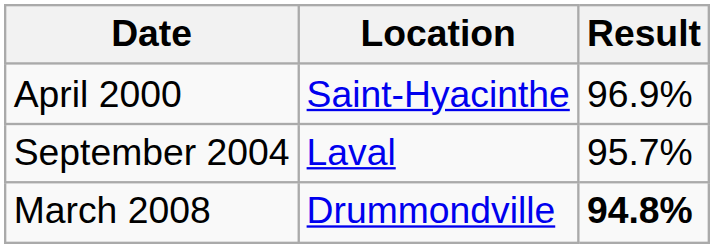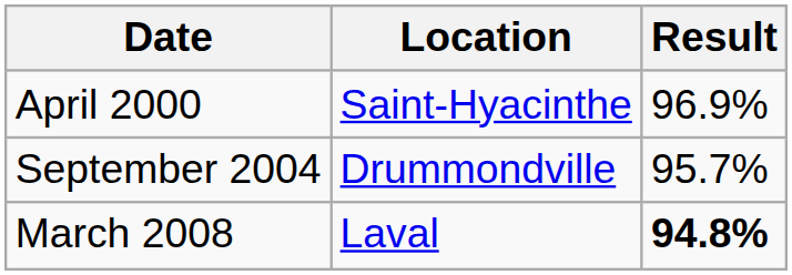September 2004 | Location: Laval -> Drummondville
March 2008 | Location: Drummondville -> Laval
